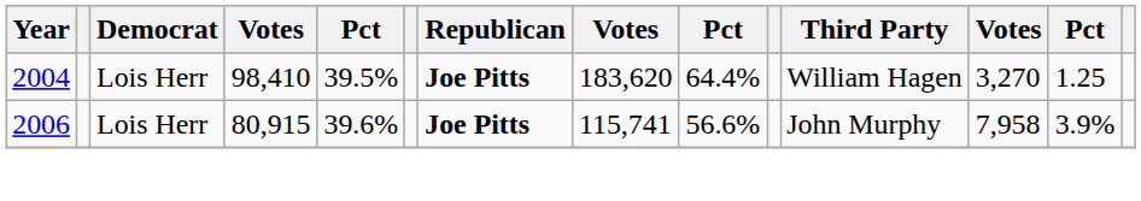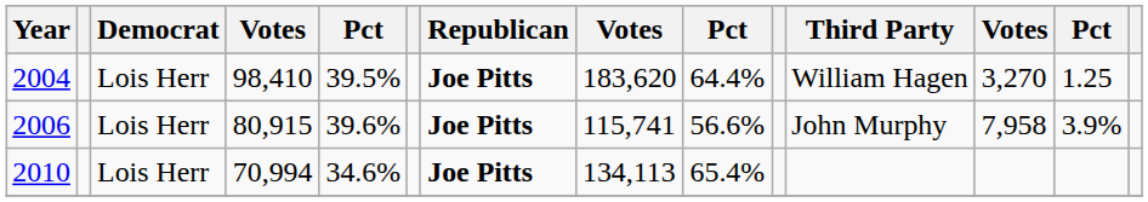+ row: 2010 | Lois Herr | 70,994 | 34.6% | Joe Pitts | 134,113 | 65.4%
